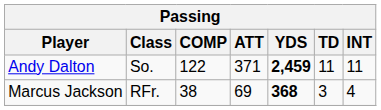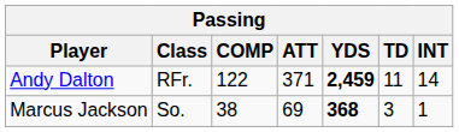Andy Dalton | Class: So. -> RFr.
Andy Dalton | INT: 11 -> 14
Marcus Jackson | Class: RFr. -> So.
Marcus Jackson | INT: 4 -> 1
